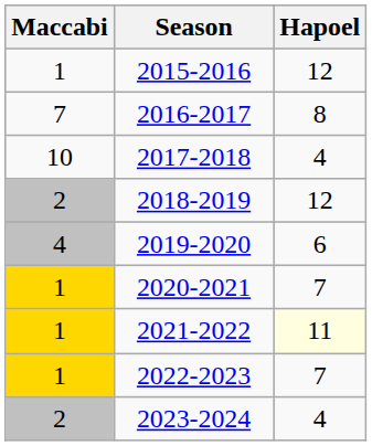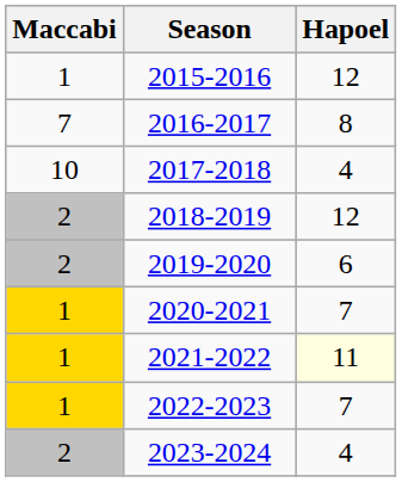2019-2020 | Maccabi: 4 -> 2
